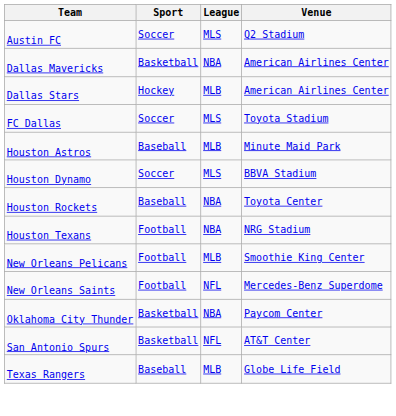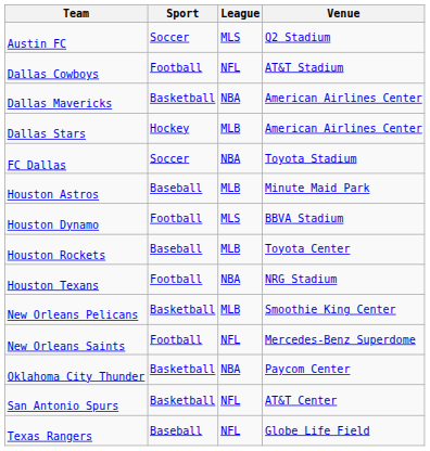+ row: Dallas Cowboys | Football | NFL | AT&T Stadium
FC Dallas | League: MLS -> NBA
Houston Dynamo | Sport: Soccer -> Football
Houston Rockets | League: NBA -> MLB
New Orleans Pelicans | Sport: Football -> Basketball
Texas Rangers | League: MLB -> NFL
